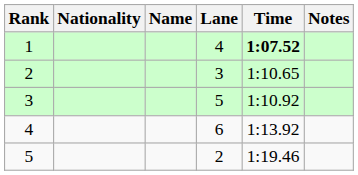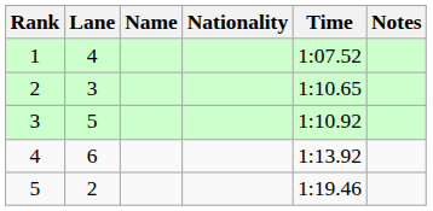columns swapped: Lane <-> Nationality
1 | Time: bold -> normal
